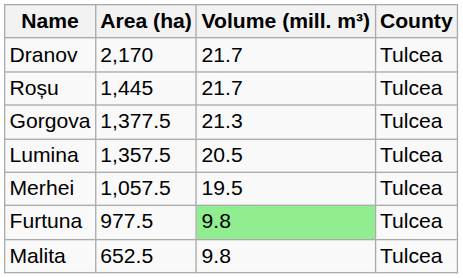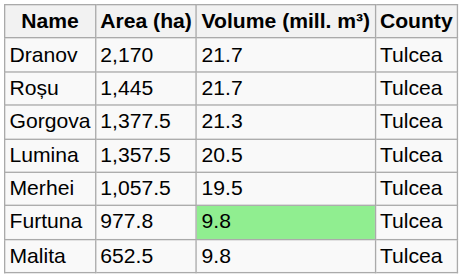Furtuna | Area (ha): 977.5 -> 977.8
